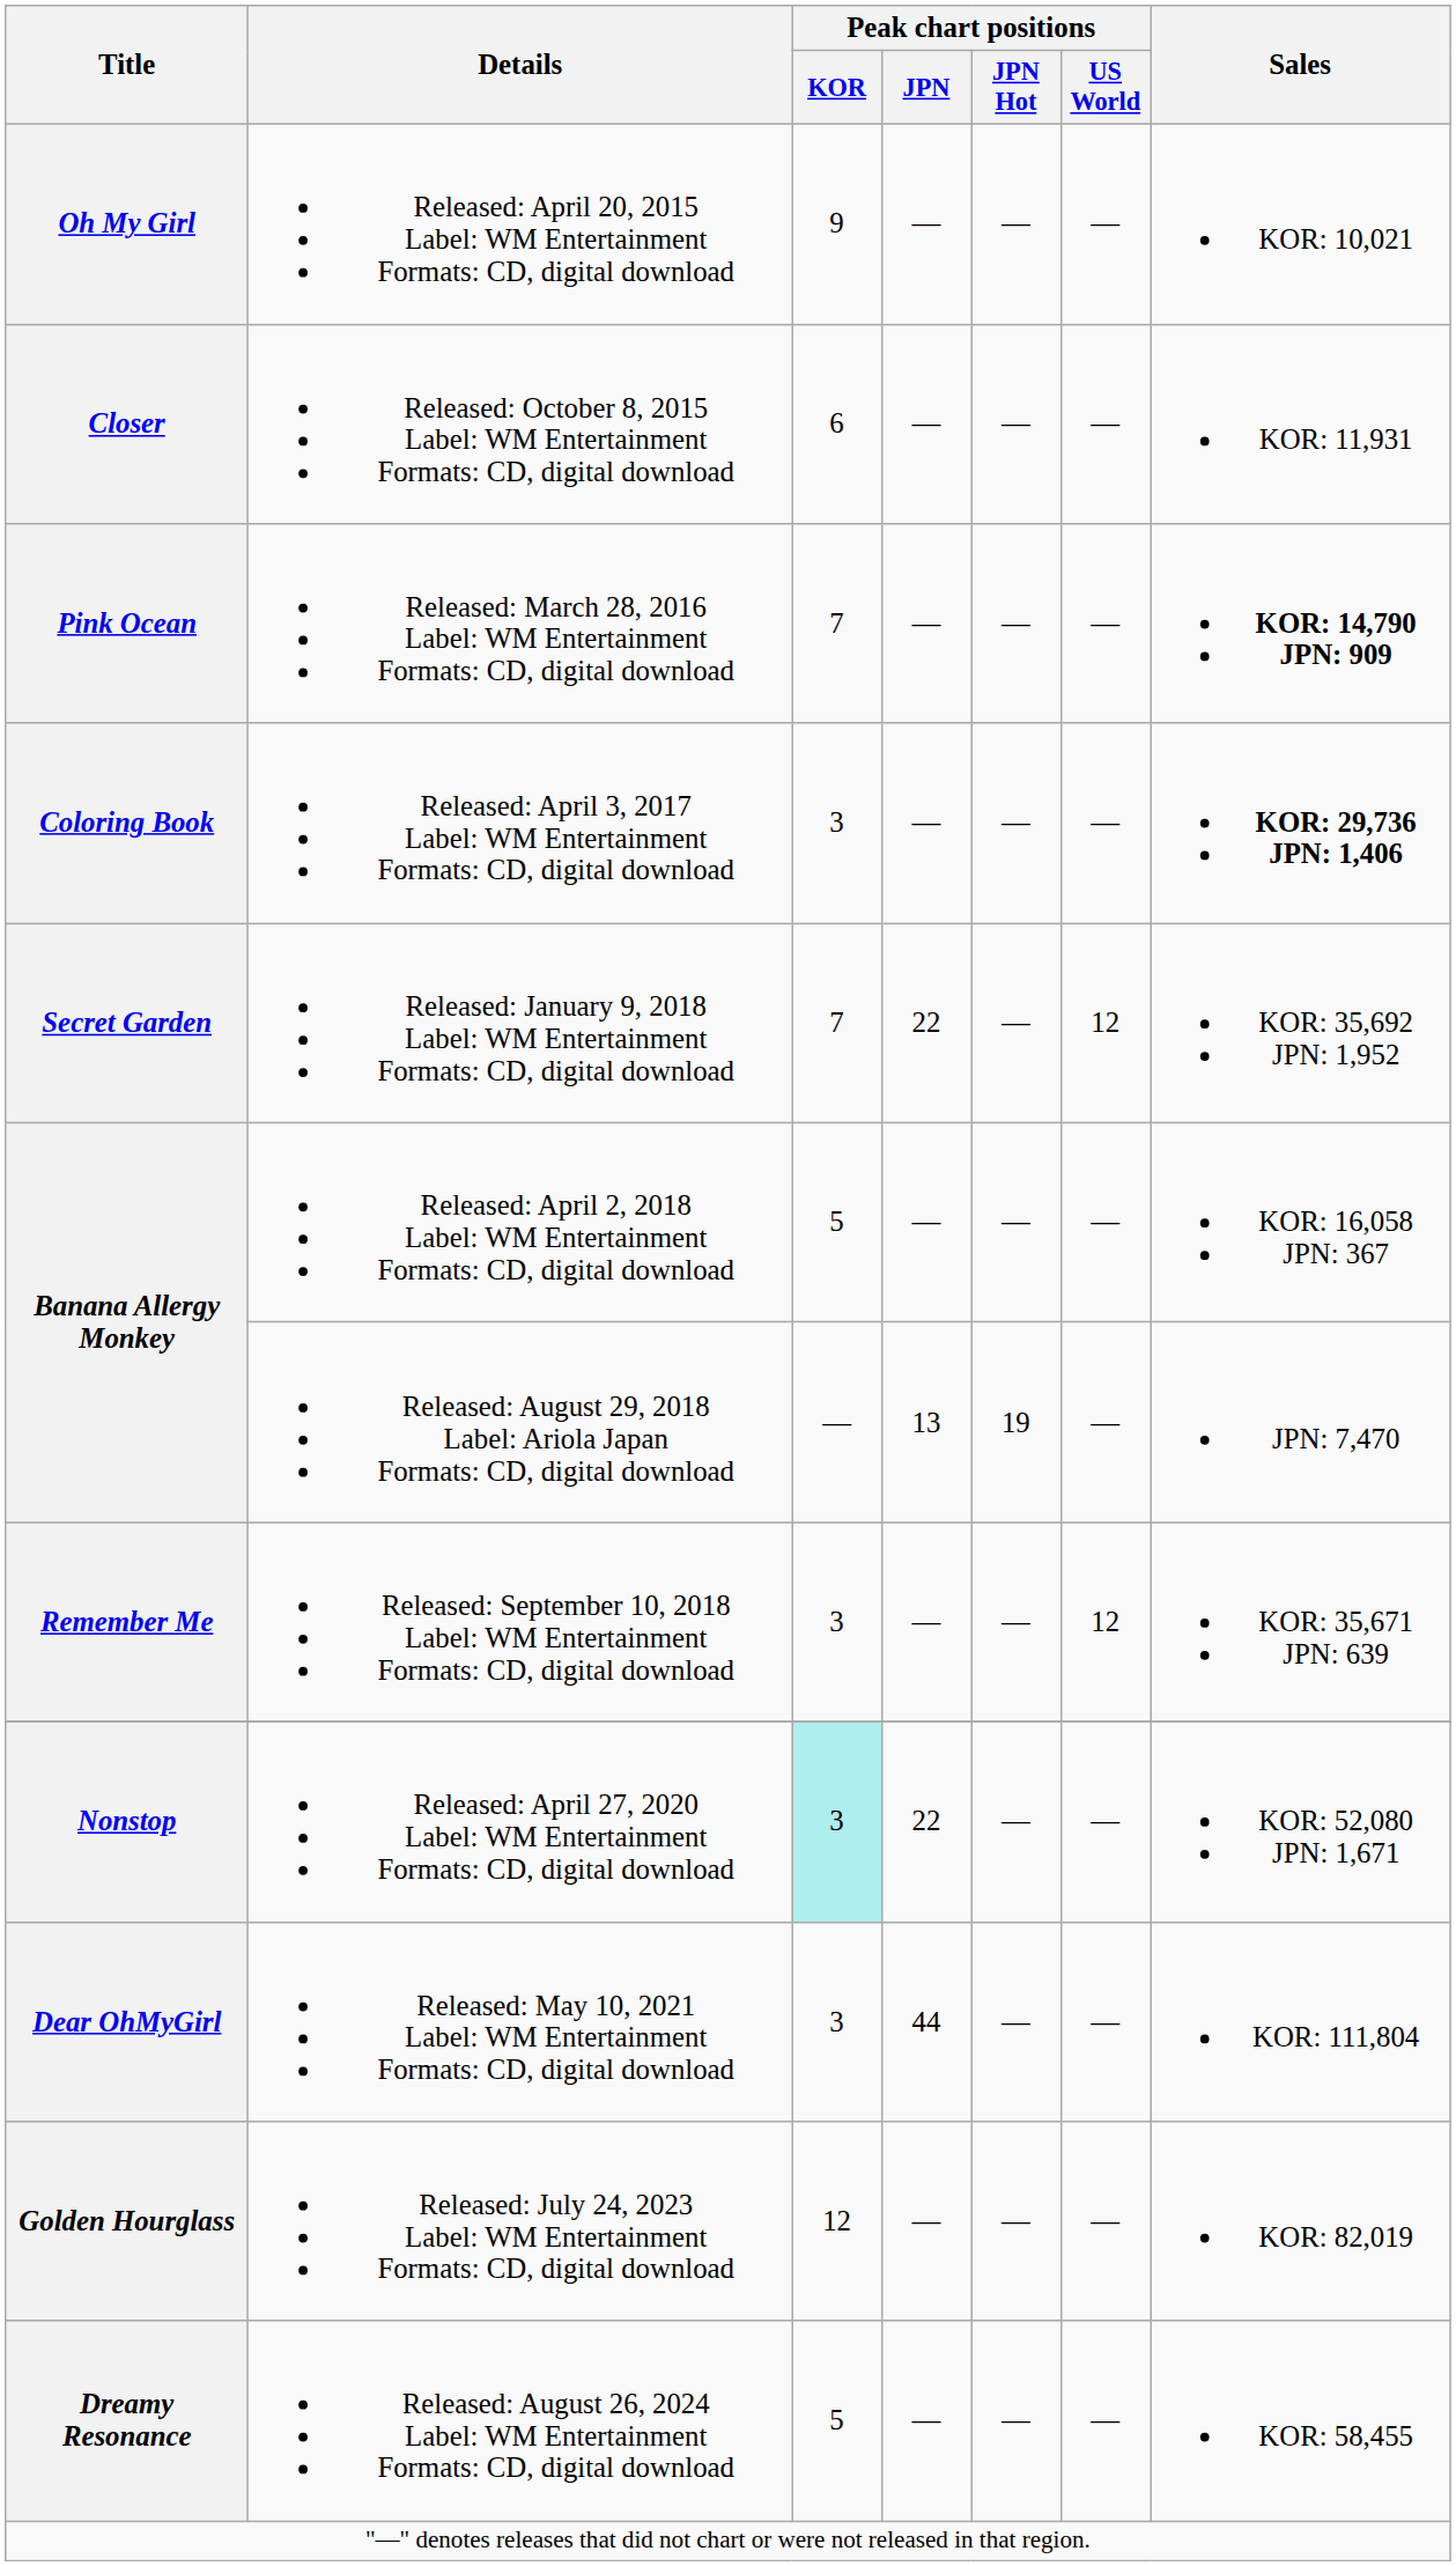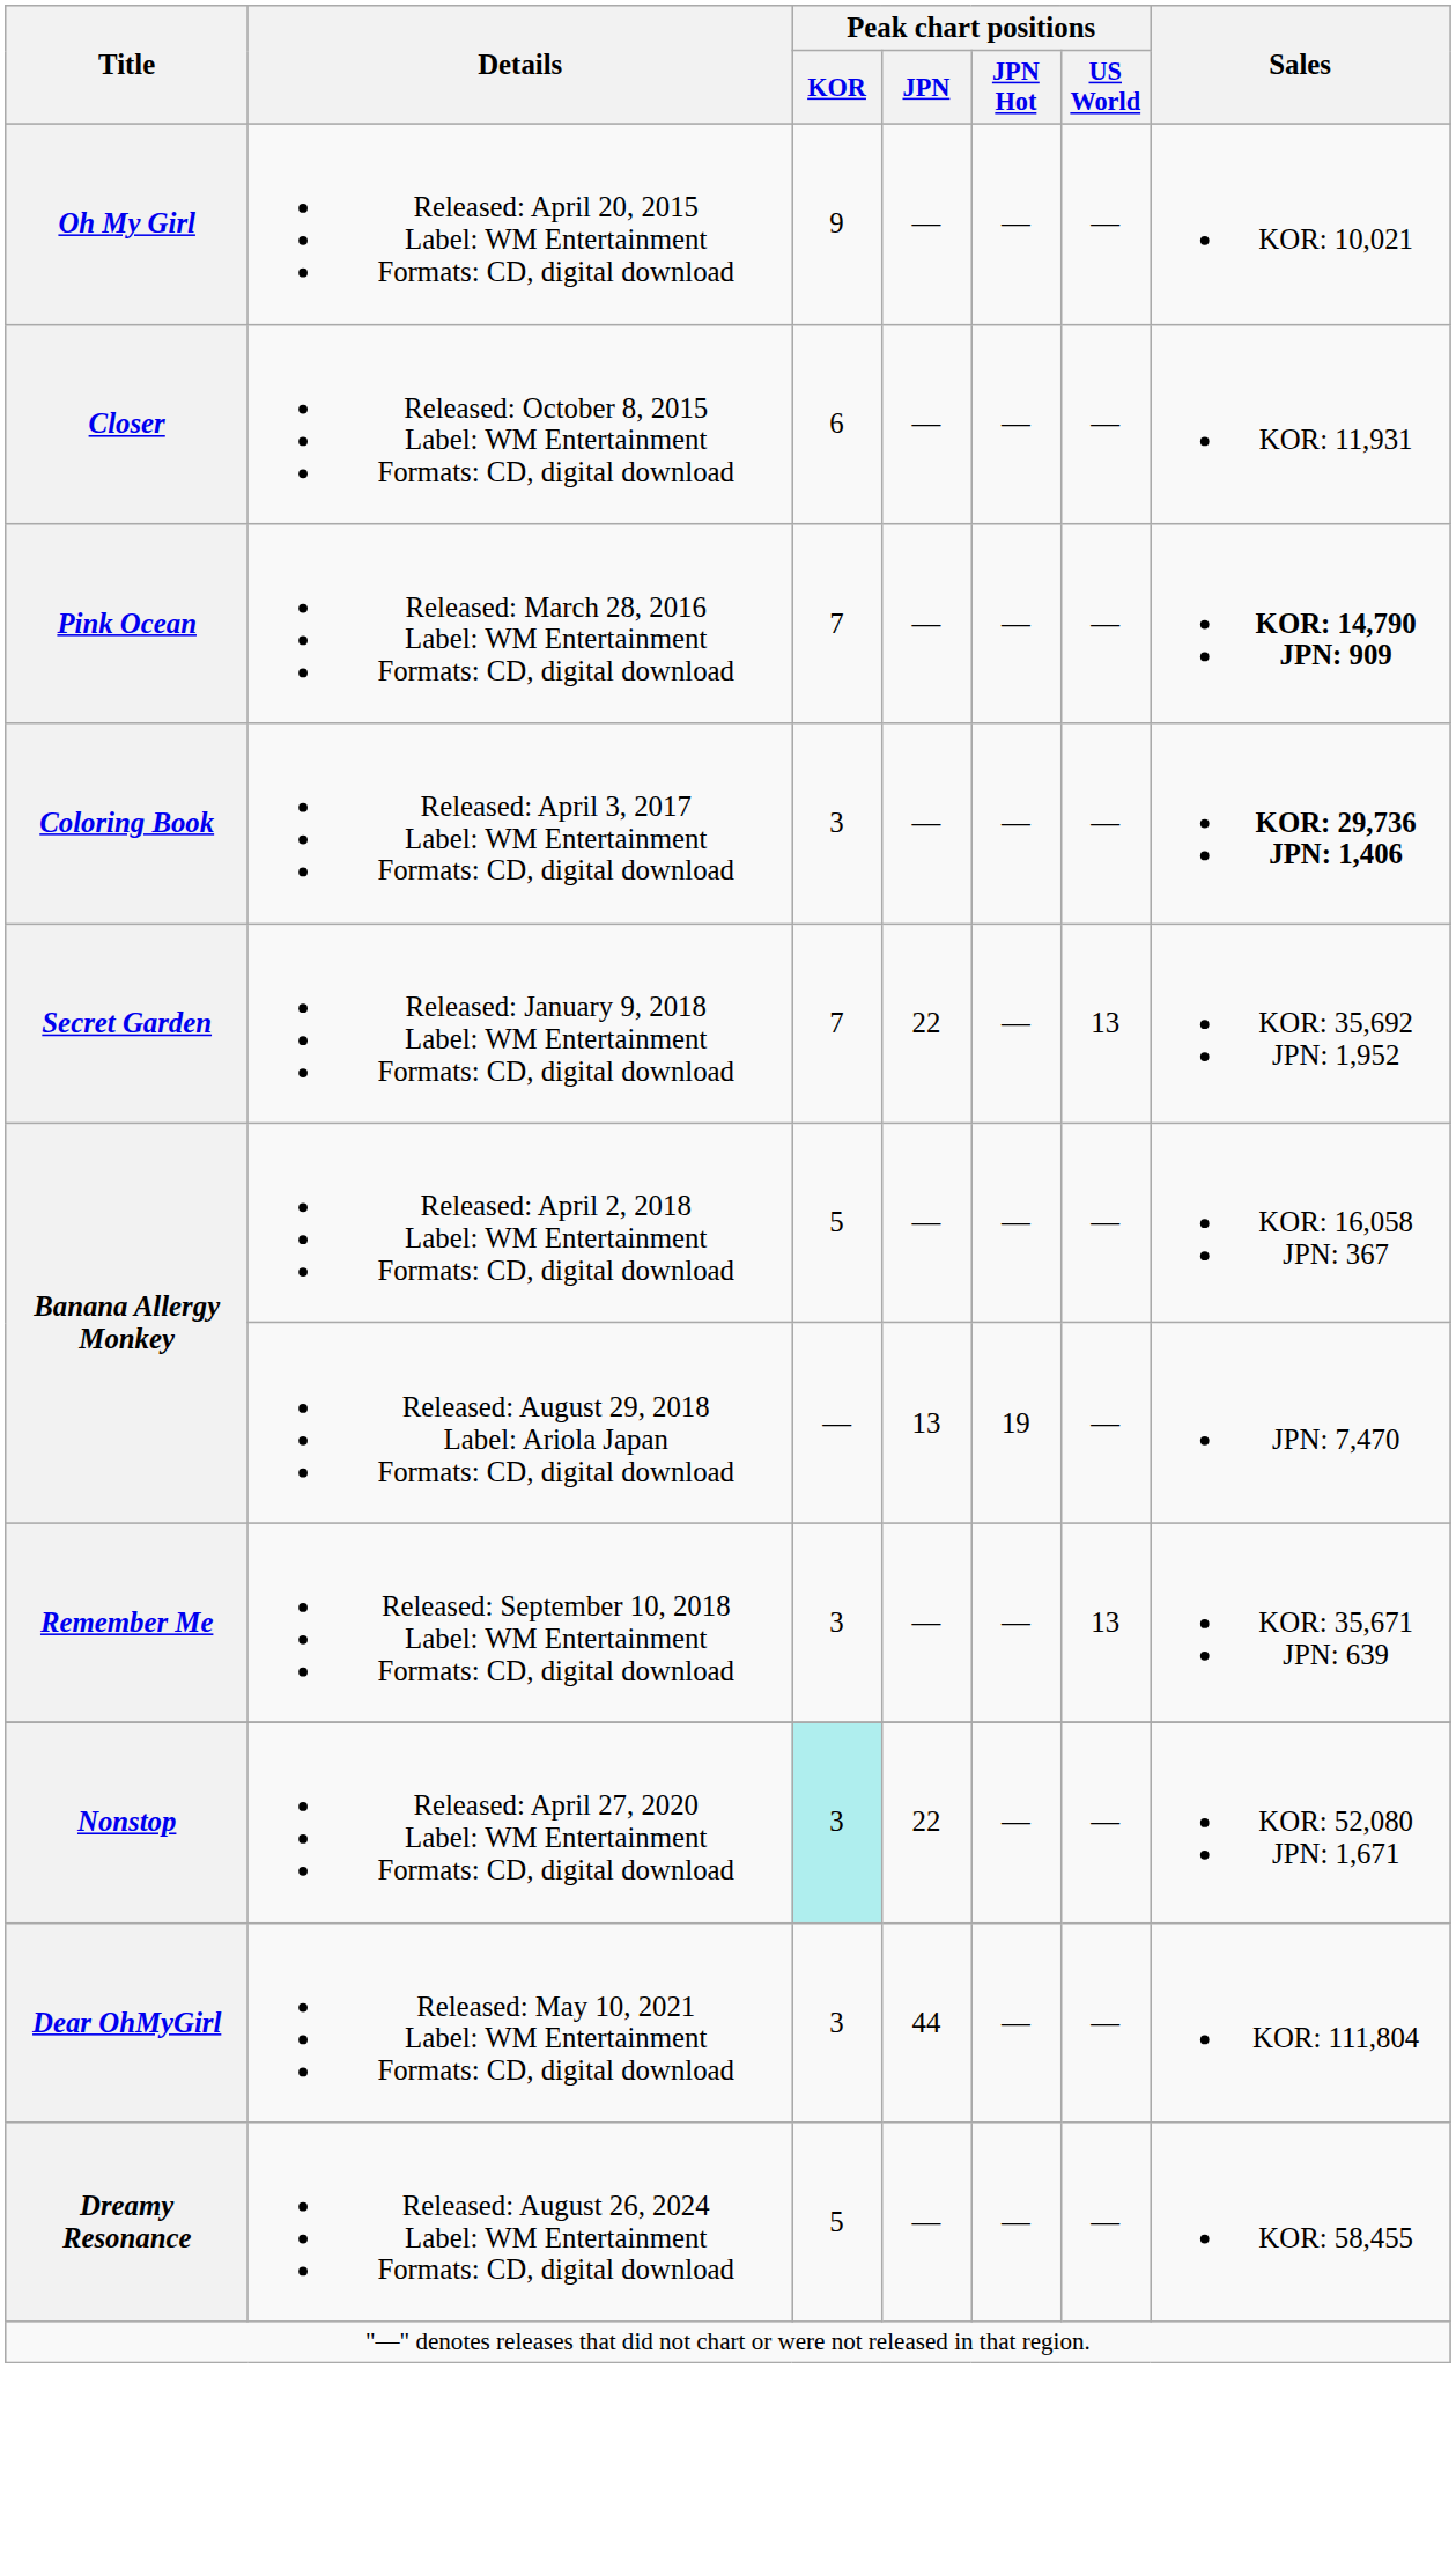Secret Garden | Peak chart positions / US World: 12 -> 13
Remember Me | Peak chart positions / US World: 12 -> 13
- row: Golden Hourglass | Released: July 24, 2023 Label: WM Entertainment Formats: CD, digital download | 12 | — | — | — | KOR: 82,019
